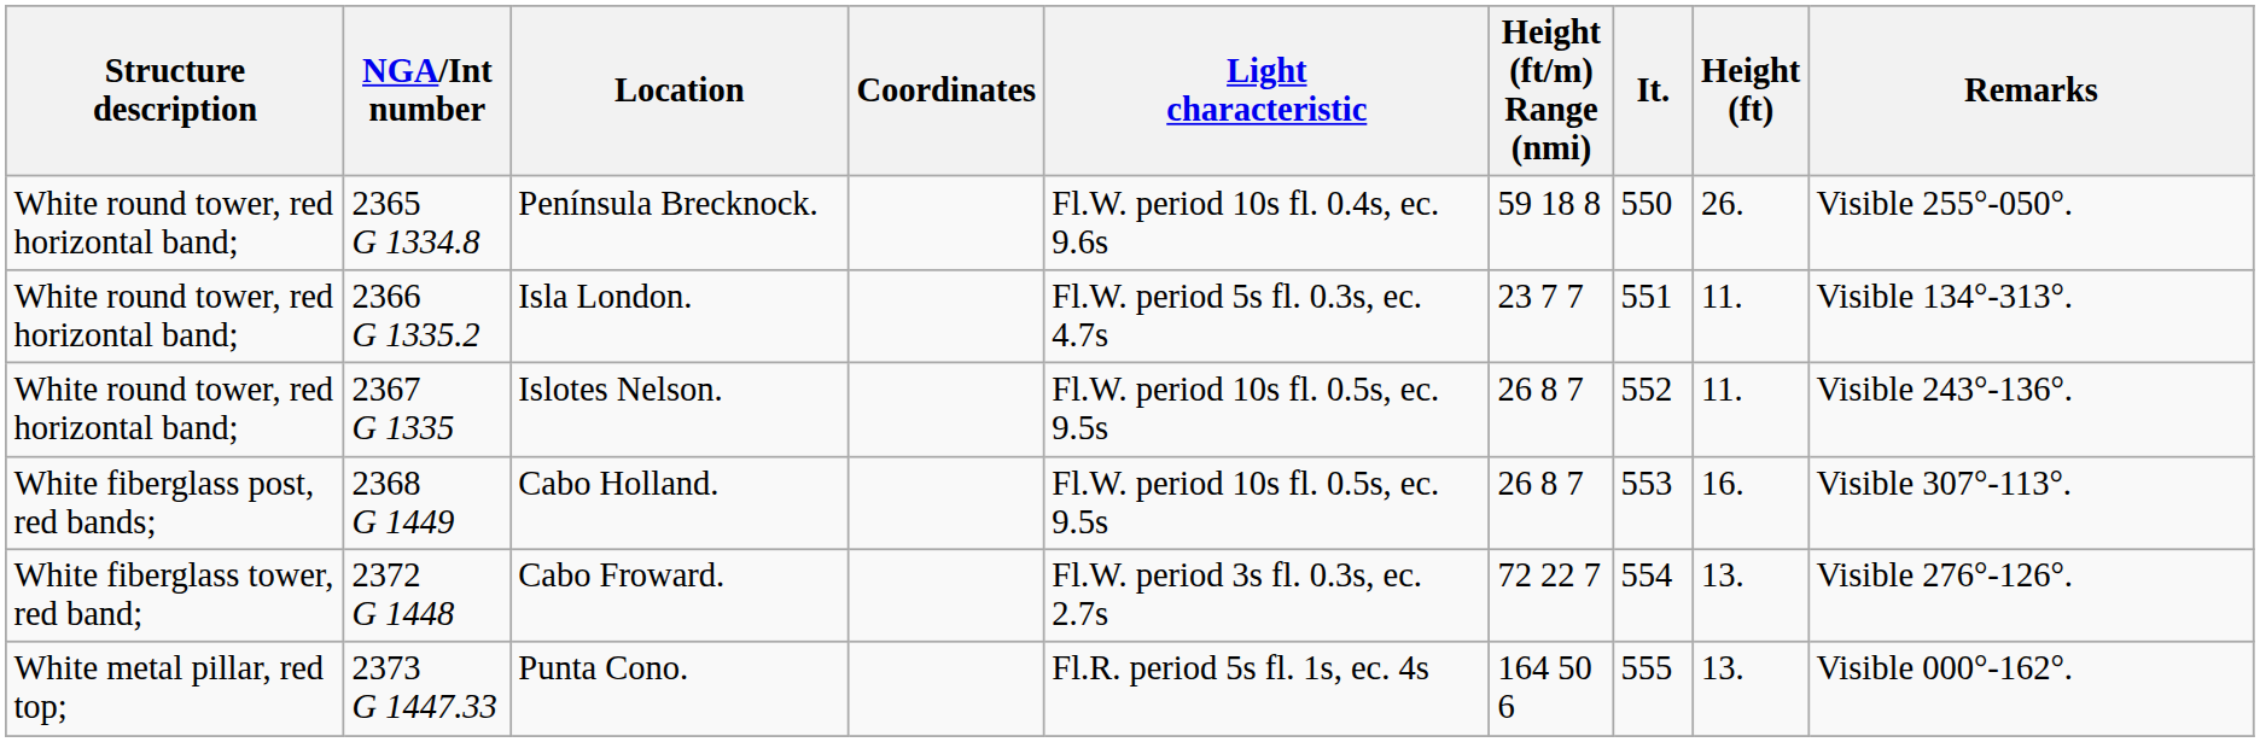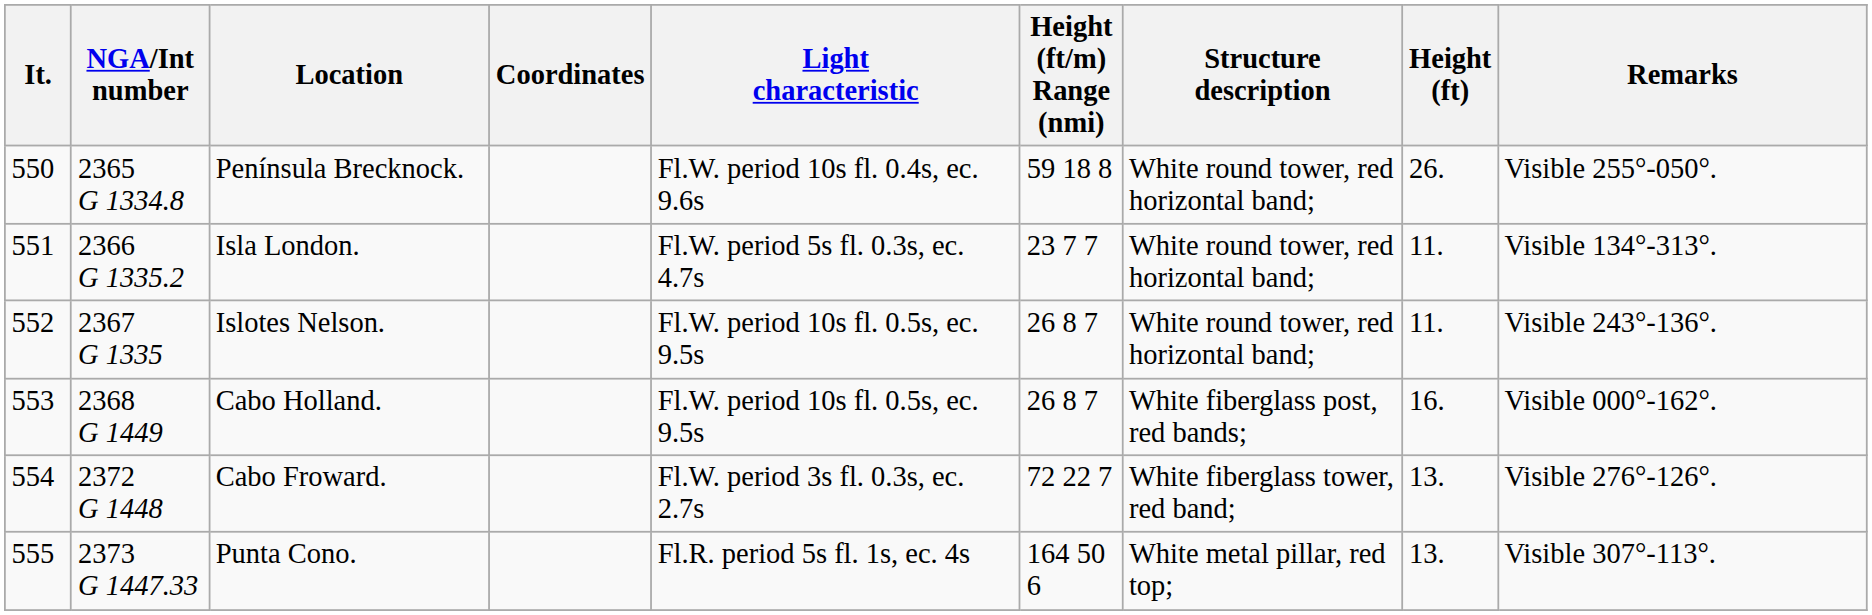columns swapped: It. <-> Structure description
Cabo Holland. | Remarks: Visible 307°-113°. -> Visible 000°-162°.
Punta Cono. | Remarks: Visible 000°-162°. -> Visible 307°-113°.
